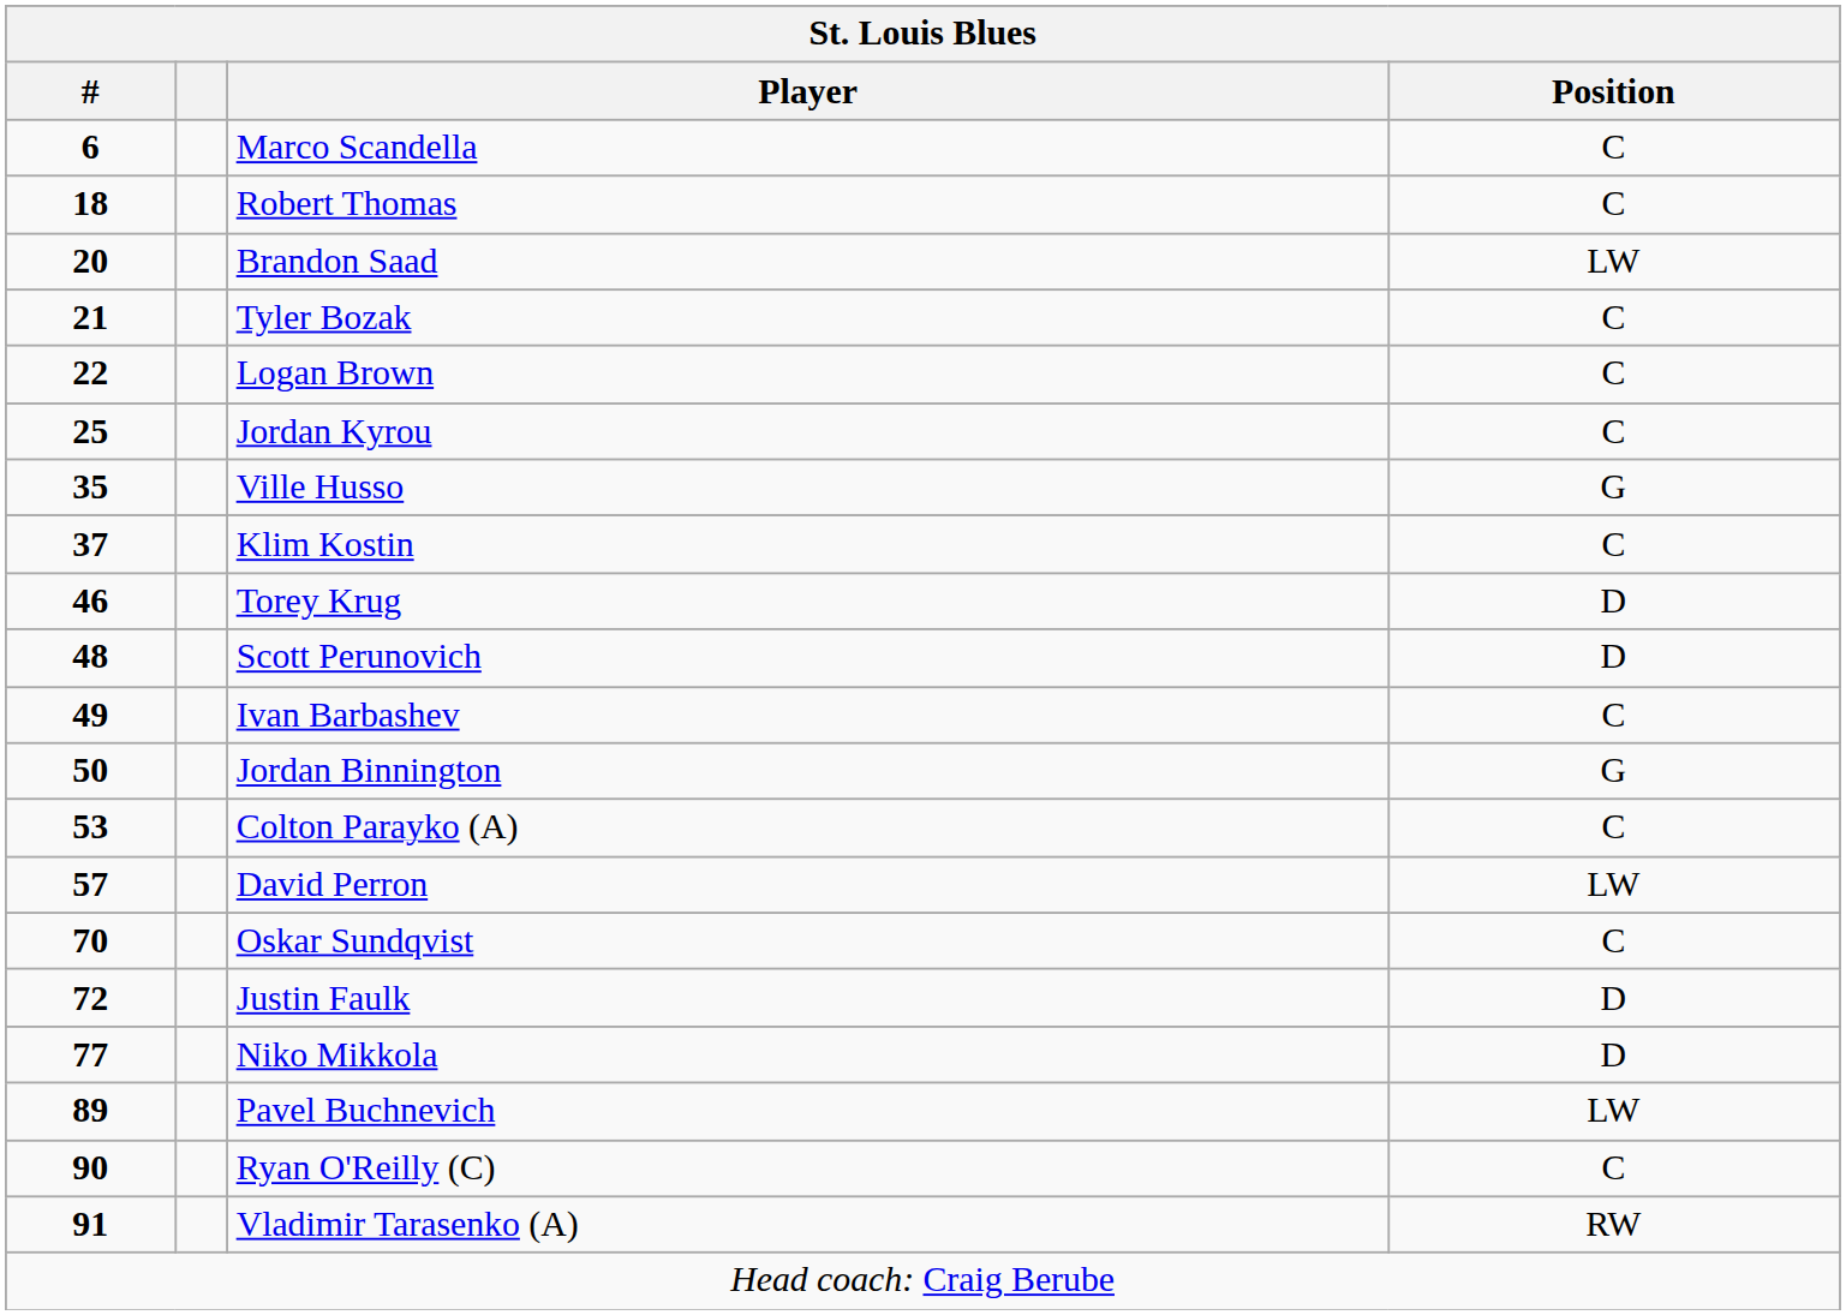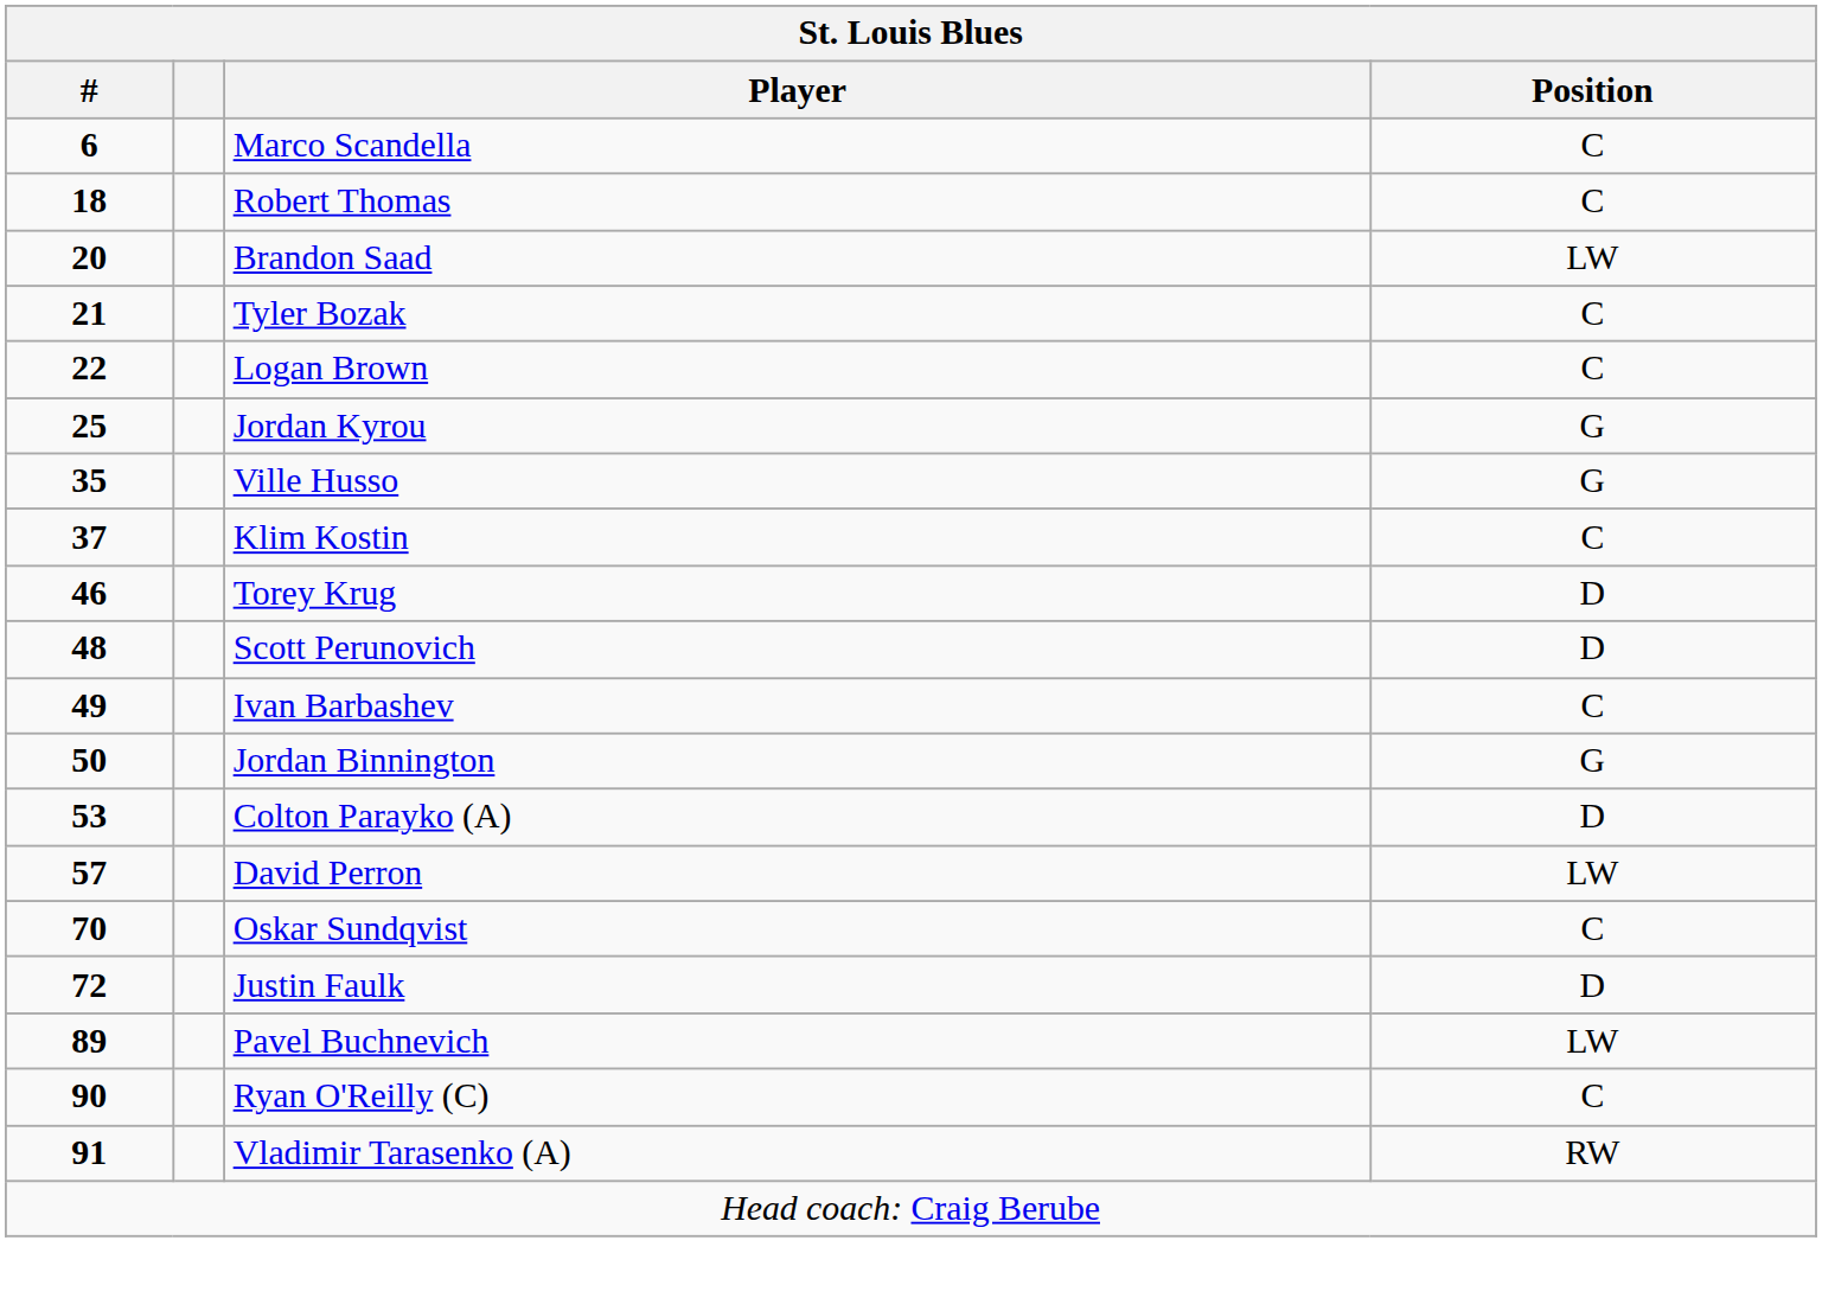Jordan Kyrou | Position: C -> G
Colton Parayko (A) | Position: C -> D
- row: 77 | Niko Mikkola | D
